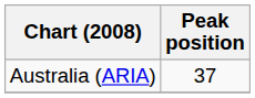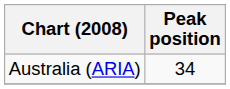Australia (ARIA) | Peak position: 37 -> 34
